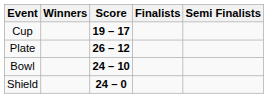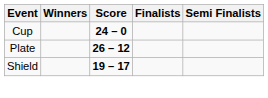Cup | Score: 19 – 17 -> 24 – 0
- row: Bowl | 24 – 10
Shield | Score: 24 – 0 -> 19 – 17
